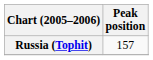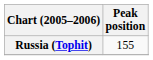Russia (Tophit) | Peak position: 157 -> 155
